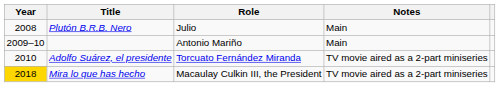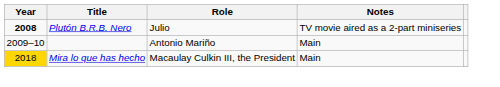Plutón B.R.B. Nero | Year: normal -> bold
Plutón B.R.B. Nero | Notes: Main -> TV movie aired as a 2-part miniseries
- row: 2010 | Adolfo Suárez, el presidente | Torcuato Fernández Miranda | TV movie aired as a 2-part miniseries
Mira lo que has hecho | Notes: TV movie aired as a 2-part miniseries -> Main
